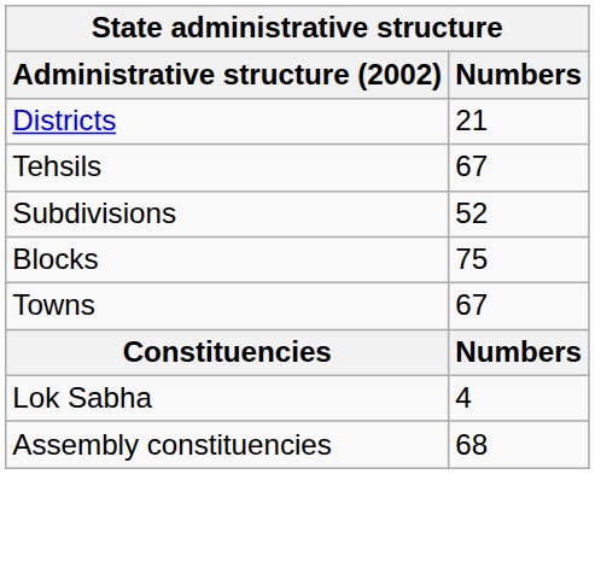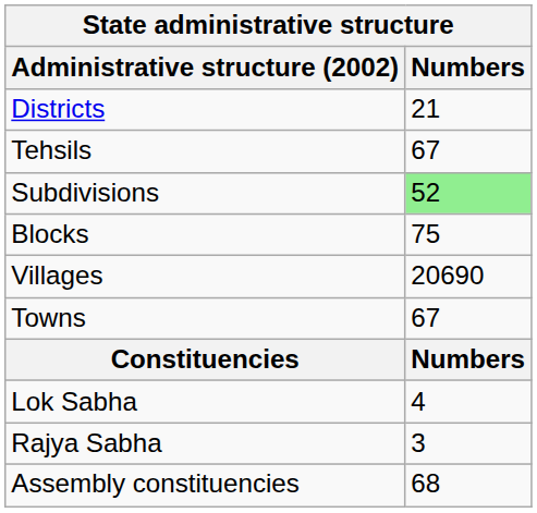Subdivisions | Numbers: no background -> lightgreen background
+ row: Villages | 20690
+ row: Rajya Sabha | 3
